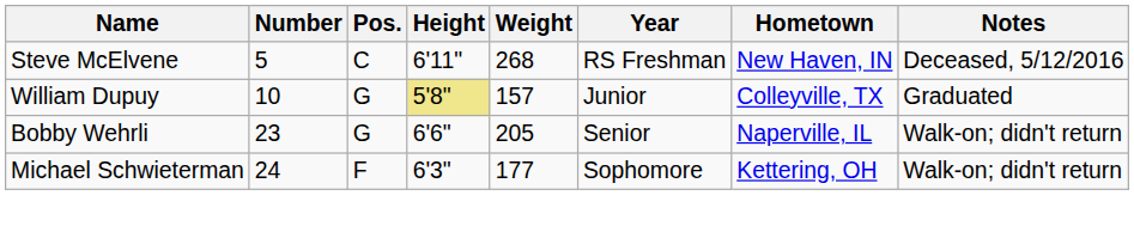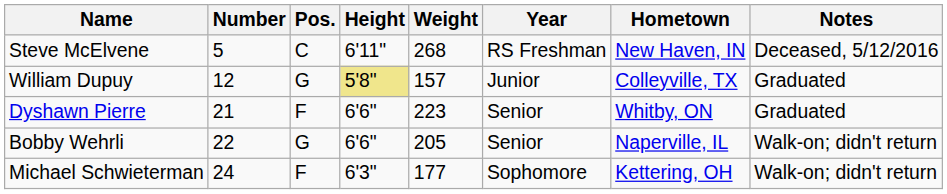William Dupuy | Number: 10 -> 12
+ row: Dyshawn Pierre | 21 | F | 6'6" | 223 | Senior | Whitby, ON | Graduated
Bobby Wehrli | Number: 23 -> 22
